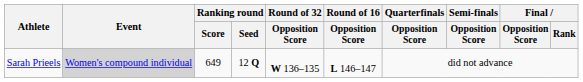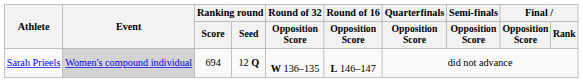Sarah Prieels | Ranking round / Score: 649 -> 694
